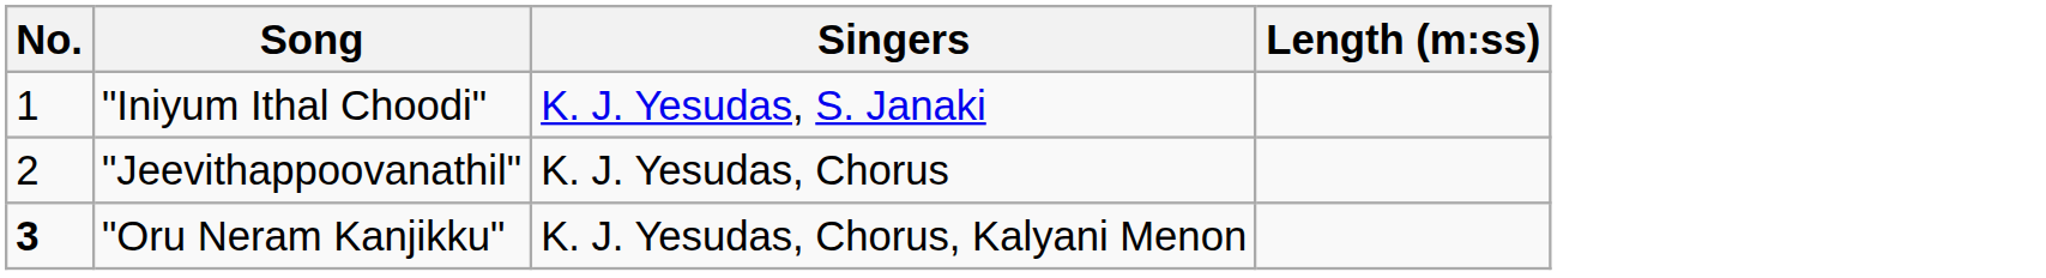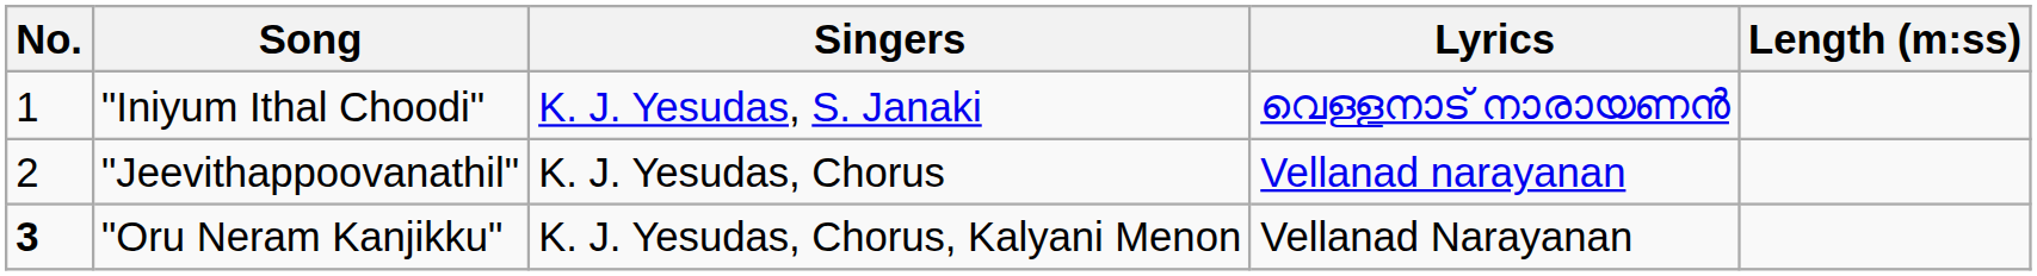+ column: Lyrics | വെള്ളനാട് നാരായണൻ | Vellanad narayanan | Vellanad Narayanan
